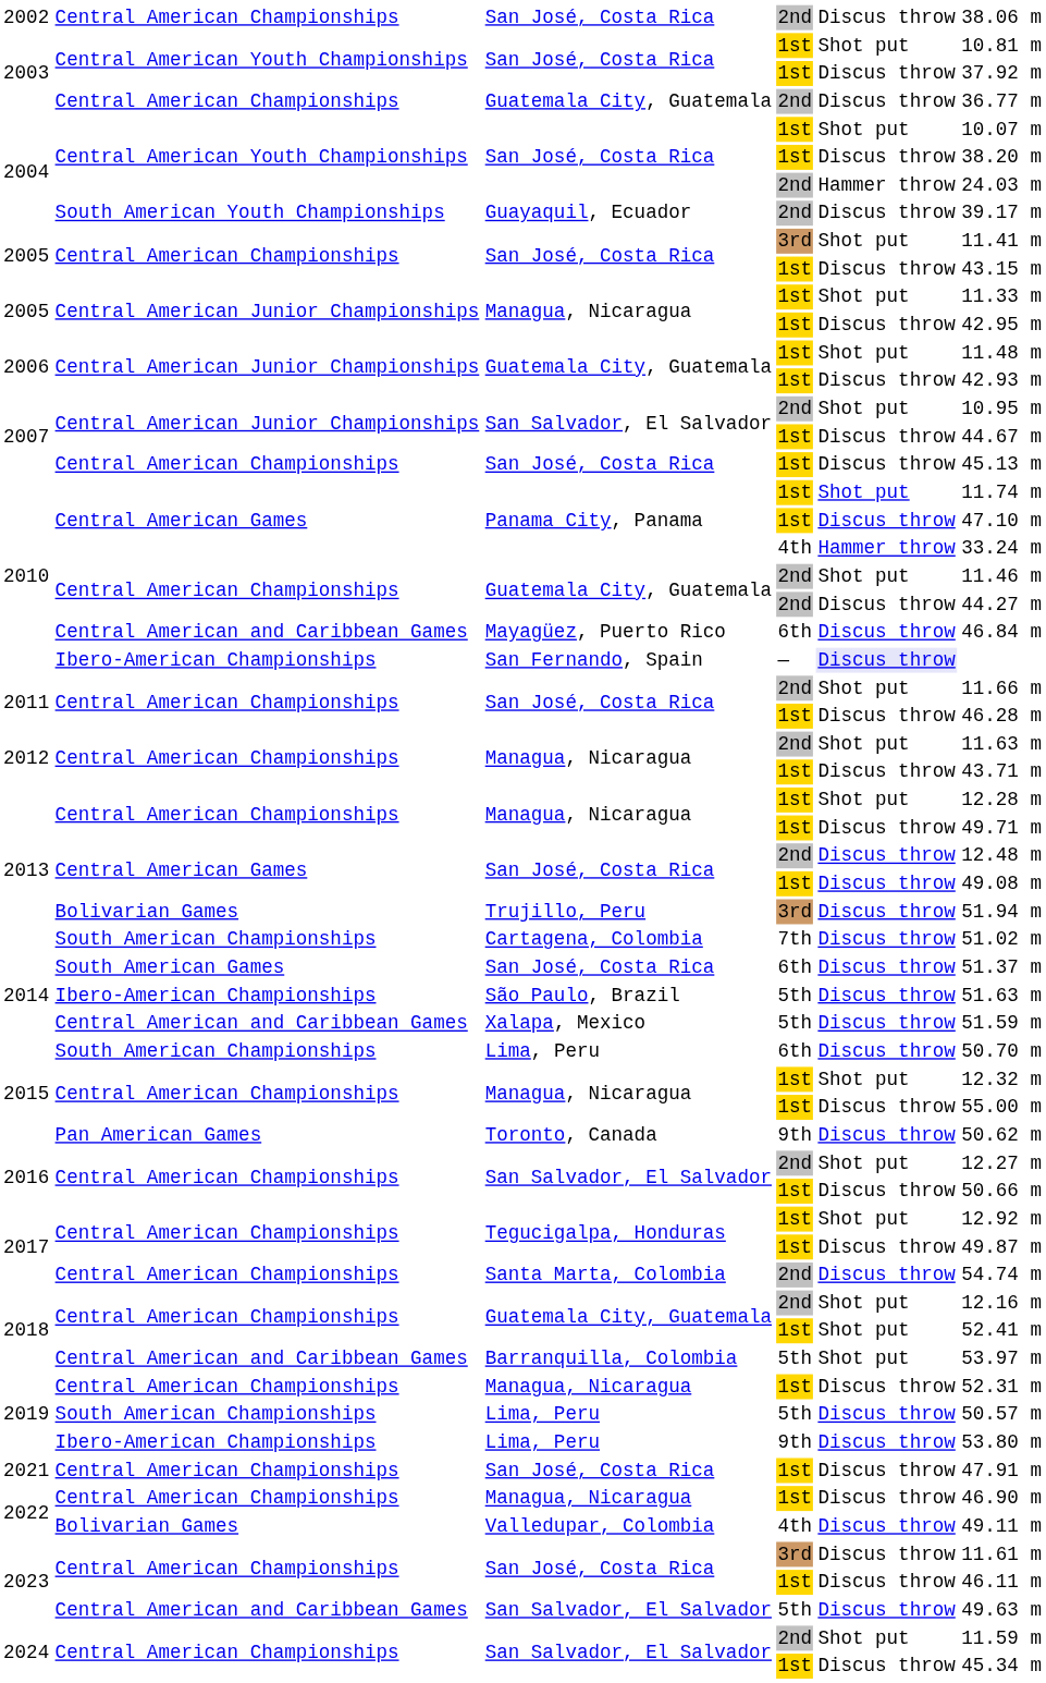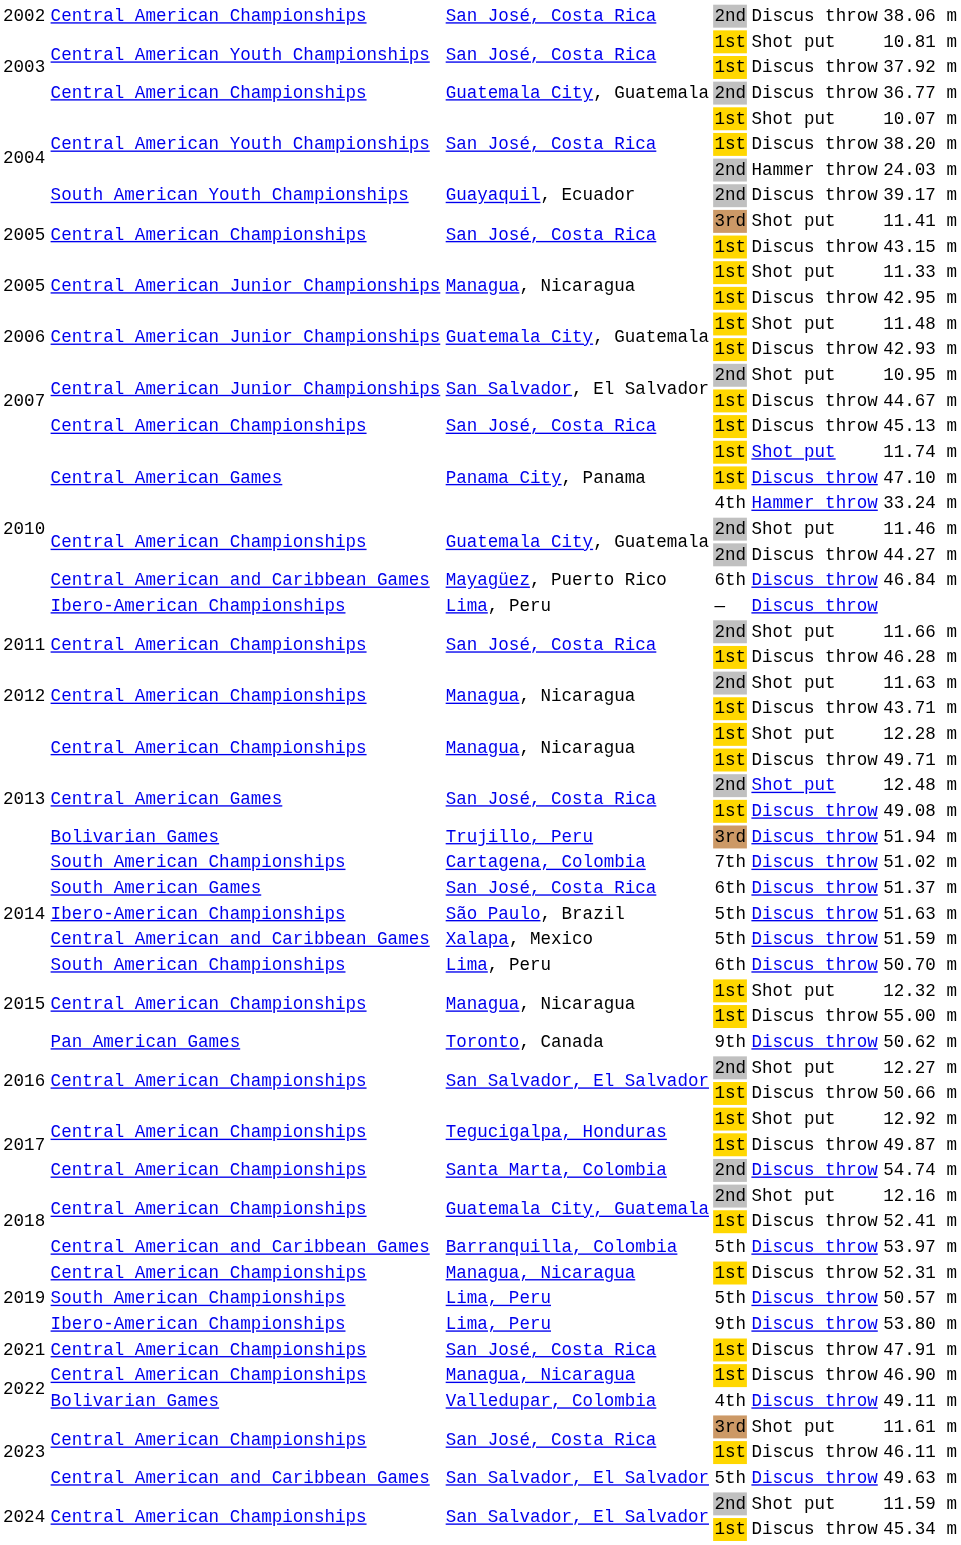2010 / — | column 3: San Fernando, Spain -> Lima, Peru
2010 / — | column 5: lavender background -> no background
2013 / 2nd | column 5: Discus throw -> Shot put
2018 / 1st | column 5: Shot put -> Discus throw
2018 / 5th | column 5: Shot put -> Discus throw
2023 / 3rd | column 5: Discus throw -> Shot put
